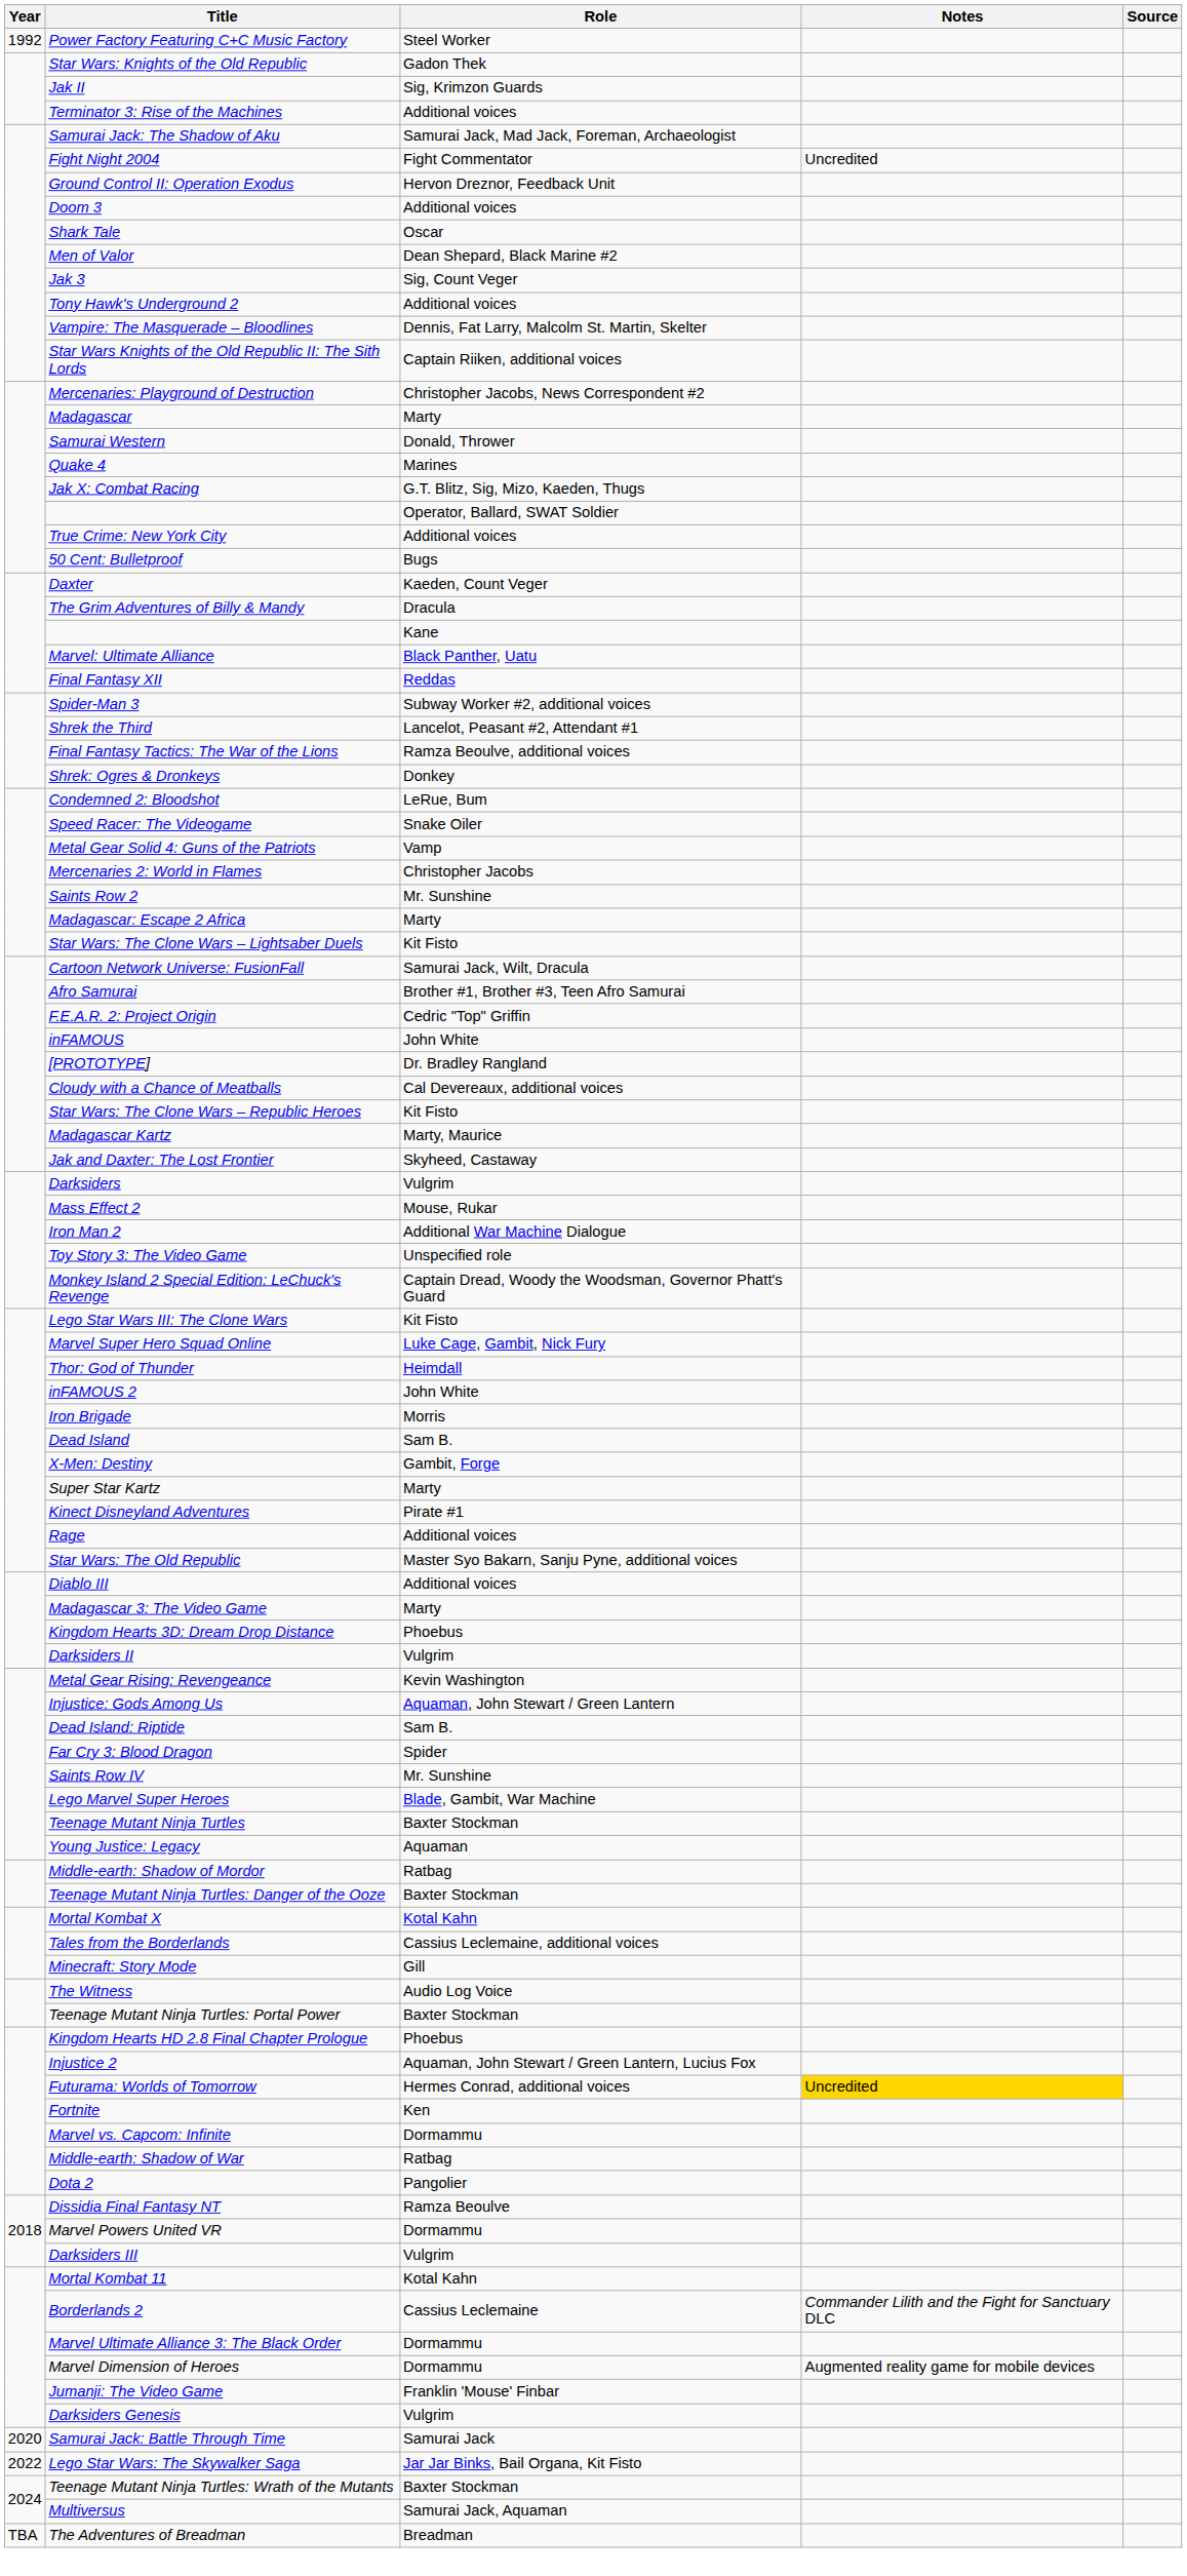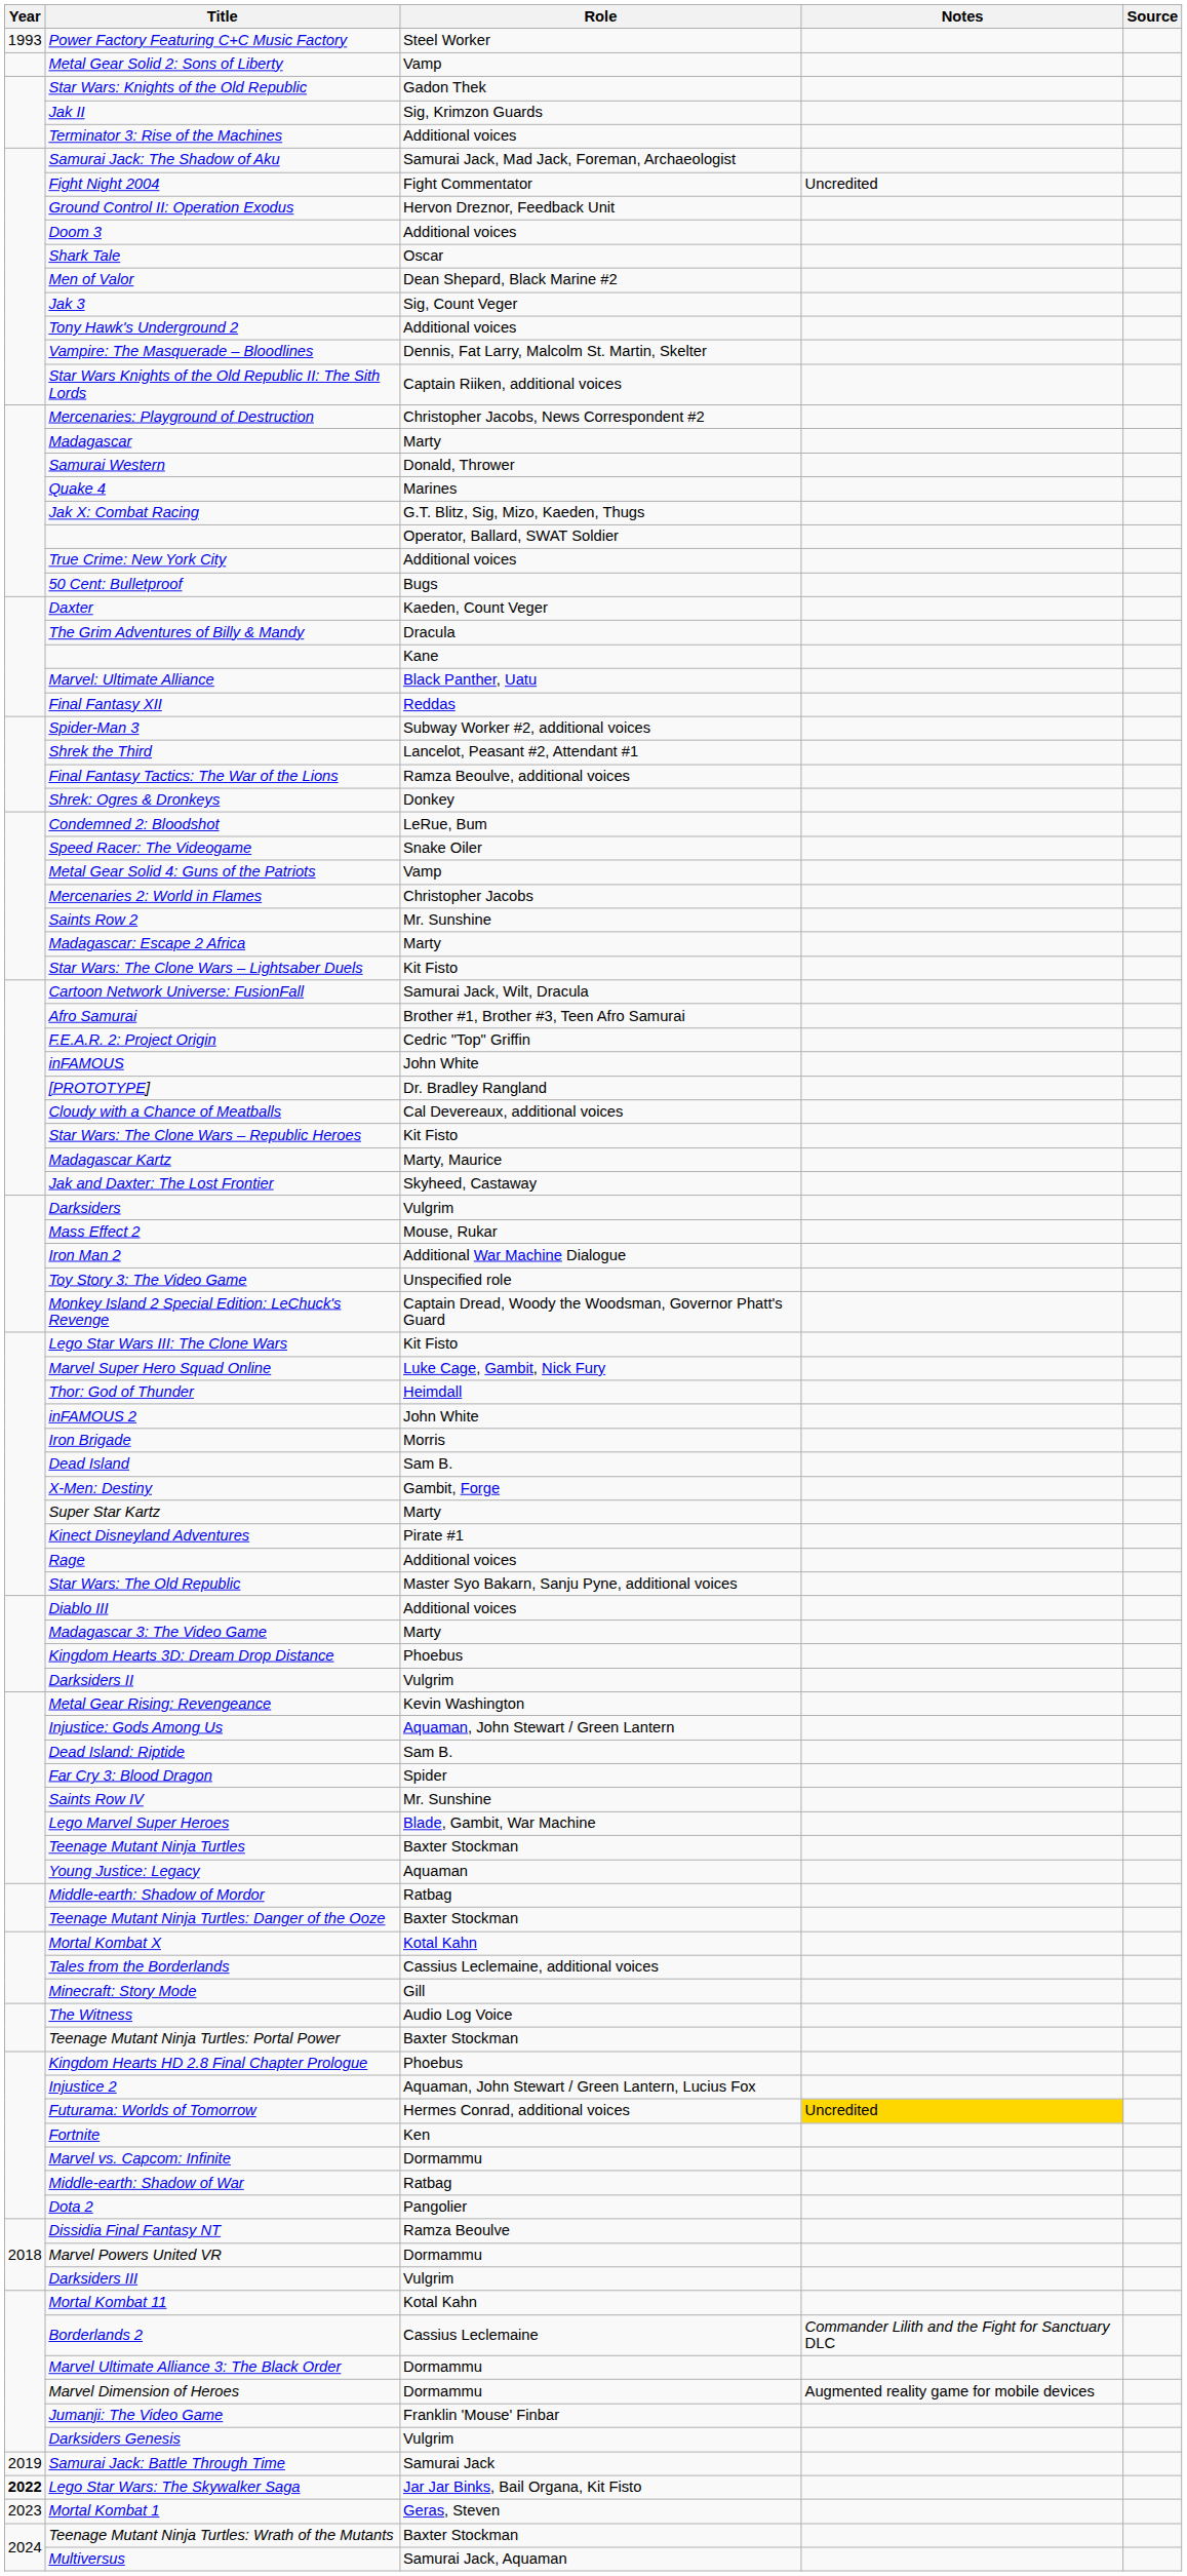Power Factory Featuring C+C Music Factory | Year: 1992 -> 1993
+ row: Metal Gear Solid 2: Sons of Liberty | Vamp
Samurai Jack: Battle Through Time | Year: 2020 -> 2019
Lego Star Wars: The Skywalker Saga | Year: normal -> bold
+ row: 2023 | Mortal Kombat 1 | Geras, Steven
- row: TBA | The Adventures of Breadman | Breadman
